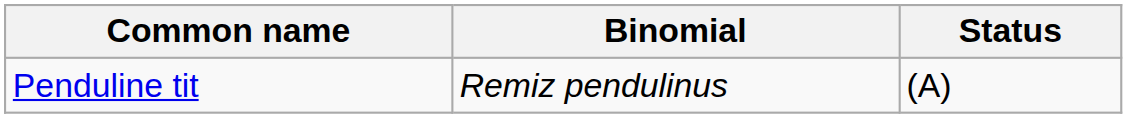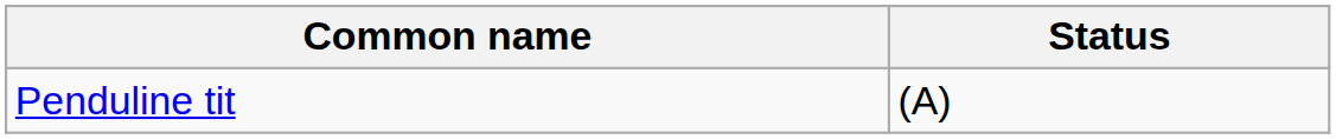- column: Binomial | Remiz pendulinus
